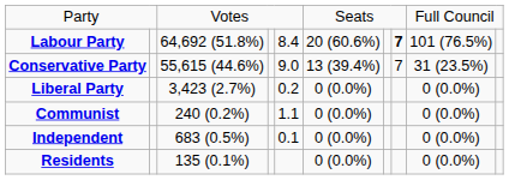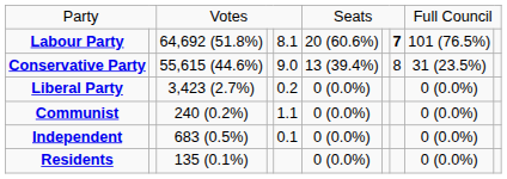Labour Party | column 5: 8.4 -> 8.1
Conservative Party | column 8: 7 -> 8
